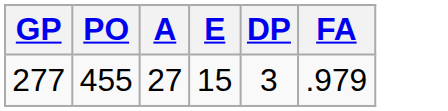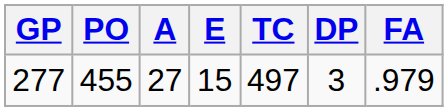+ column: TC | 497
